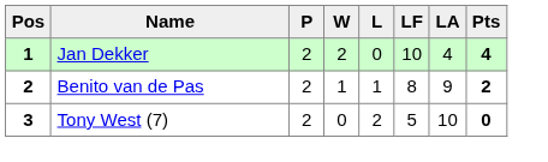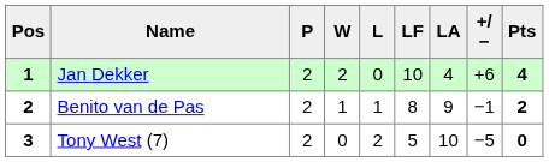+ column: +/− | +6 | −1 | −5
